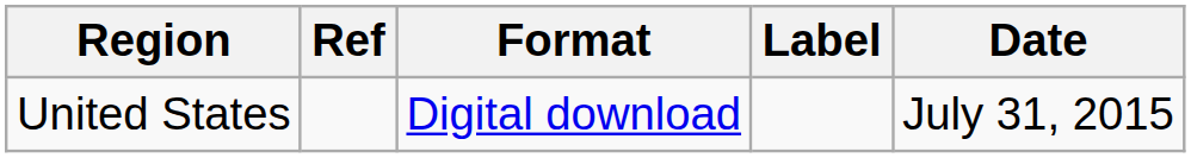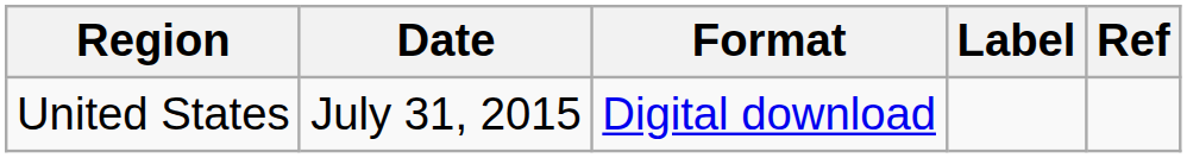columns swapped: Date <-> Ref
